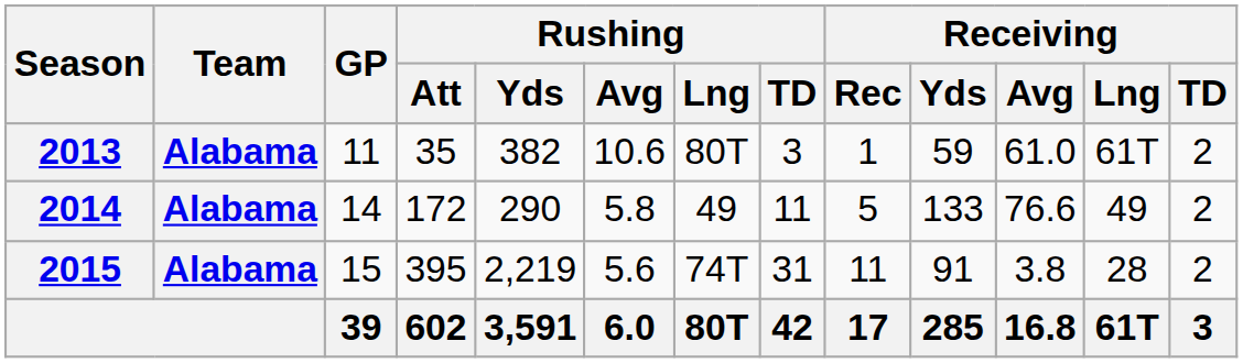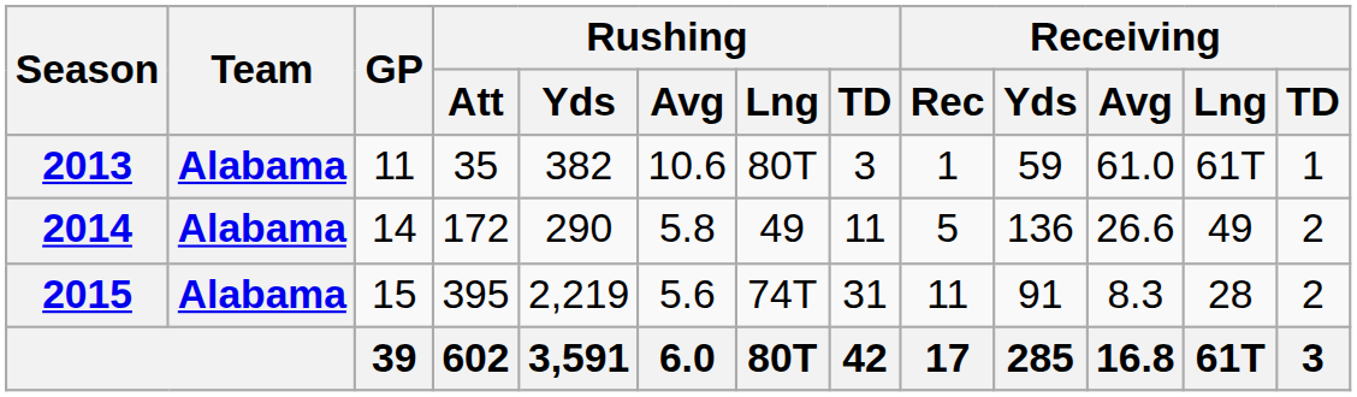2013 | Receiving / TD: 2 -> 1
2014 | Receiving / Yds: 133 -> 136
2014 | Receiving / Avg: 76.6 -> 26.6
2015 | Receiving / Avg: 3.8 -> 8.3
